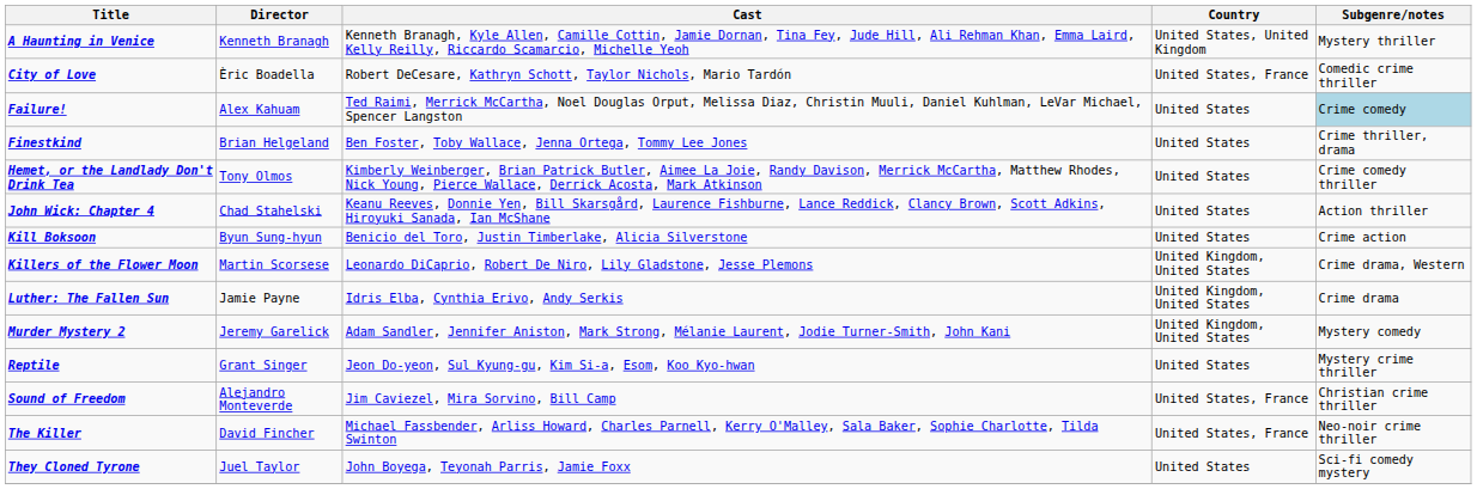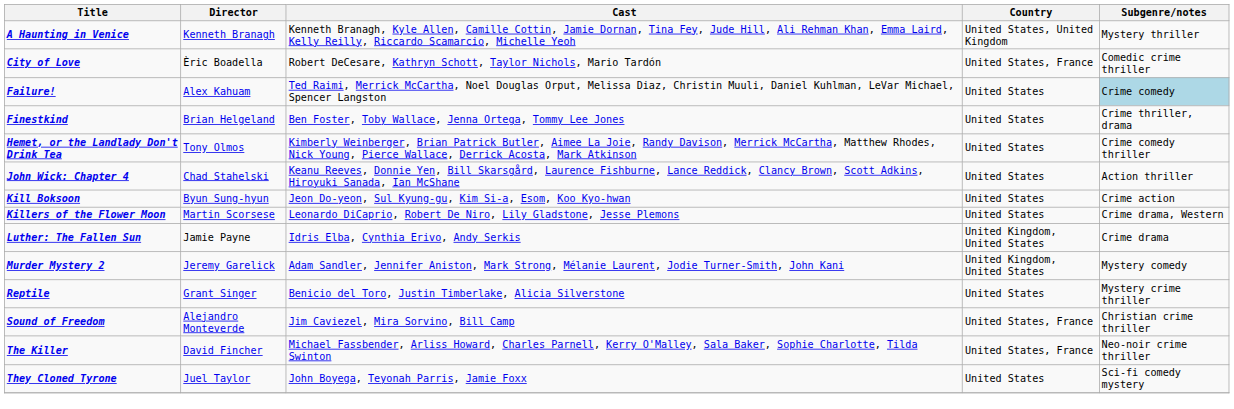Kill Boksoon | Cast: Benicio del Toro, Justin Timberlake, Alicia Silverstone -> Jeon Do-yeon, Sul Kyung-gu, Kim Si-a, Esom, Koo Kyo-hwan
Killers of the Flower Moon | Country: United Kingdom, United States -> United States
Reptile | Cast: Jeon Do-yeon, Sul Kyung-gu, Kim Si-a, Esom, Koo Kyo-hwan -> Benicio del Toro, Justin Timberlake, Alicia Silverstone
